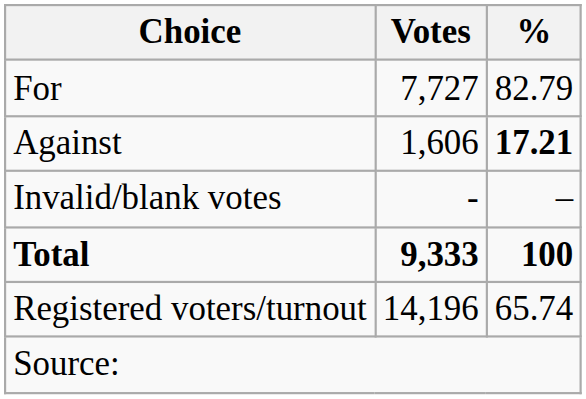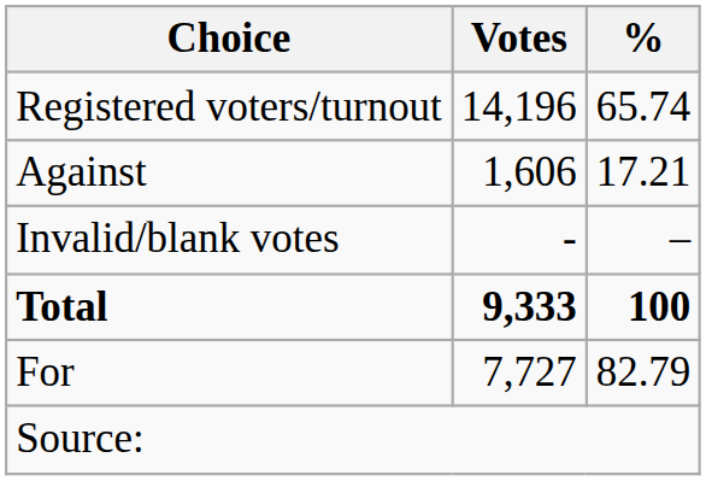rows swapped: For <-> Registered voters/turnout
Against | %: bold -> normal
